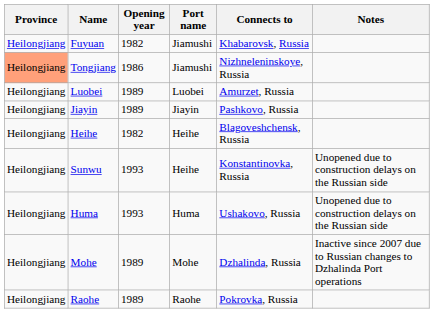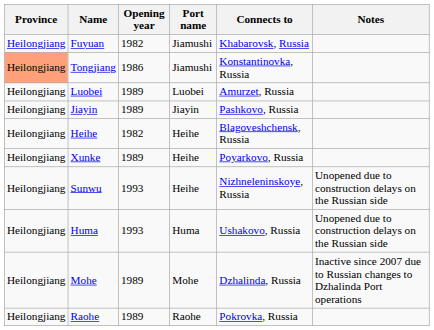Tongjiang | Connects to: Nizhneleninskoye, Russia -> Konstantinovka, Russia
+ row: Heilongjiang | Xunke | 1989 | Heihe | Poyarkovo, Russia
Sunwu | Connects to: Konstantinovka, Russia -> Nizhneleninskoye, Russia
